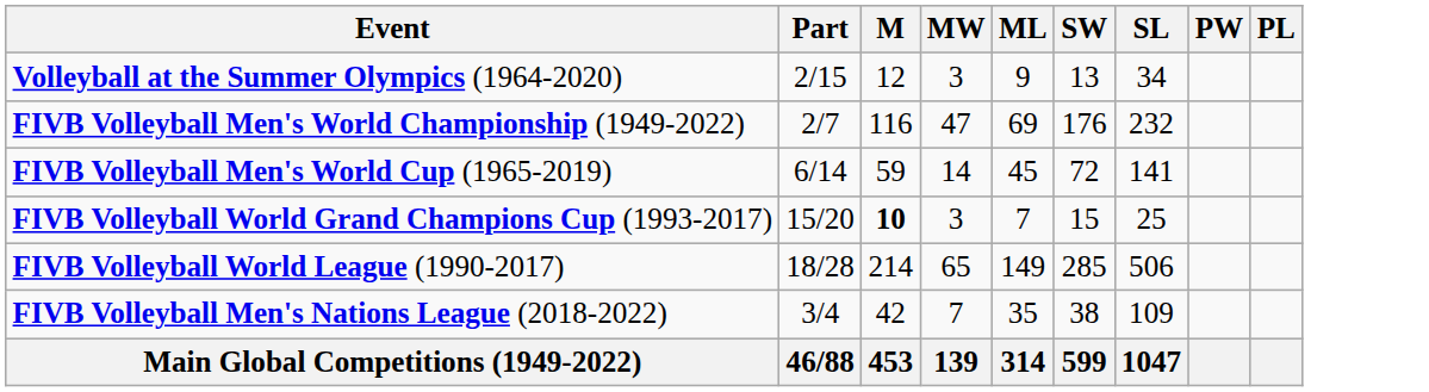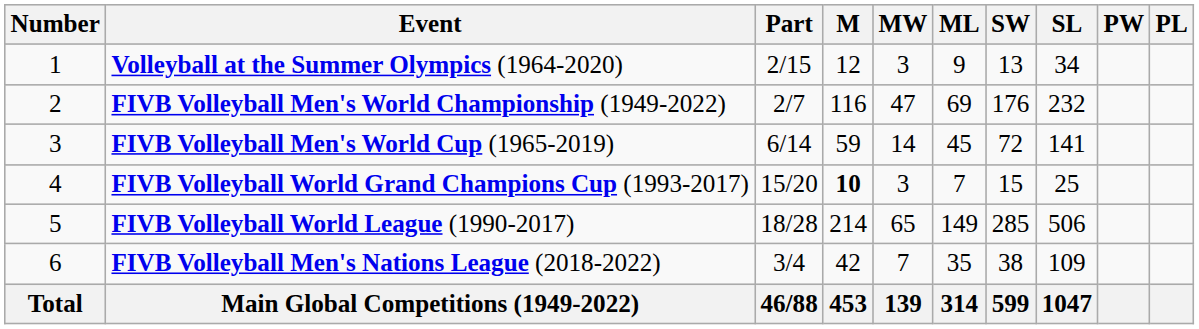+ column: Number | 1 | 2 | 3 | 4 | 5 | 6 | Total
